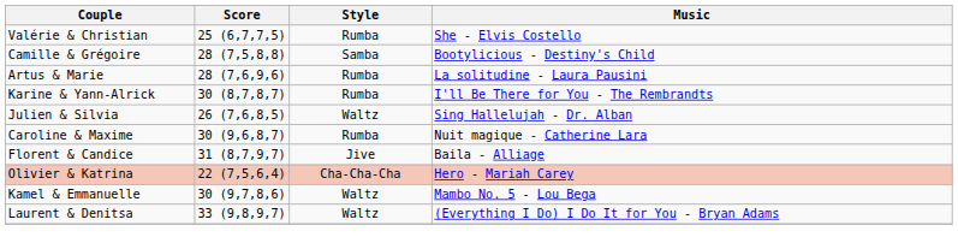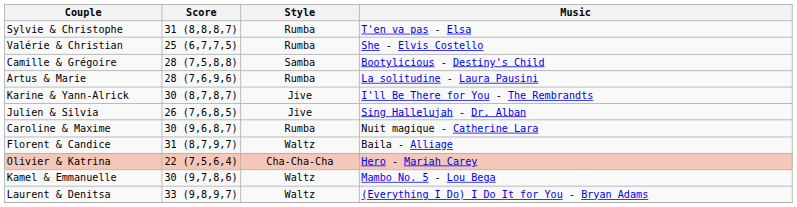+ row: Sylvie & Christophe | 31 (8,8,8,7) | Rumba | T'en va pas - Elsa
Karine & Yann-Alrick | Style: Rumba -> Jive
Julien & Silvia | Style: Waltz -> Jive
Florent & Candice | Style: Jive -> Waltz
